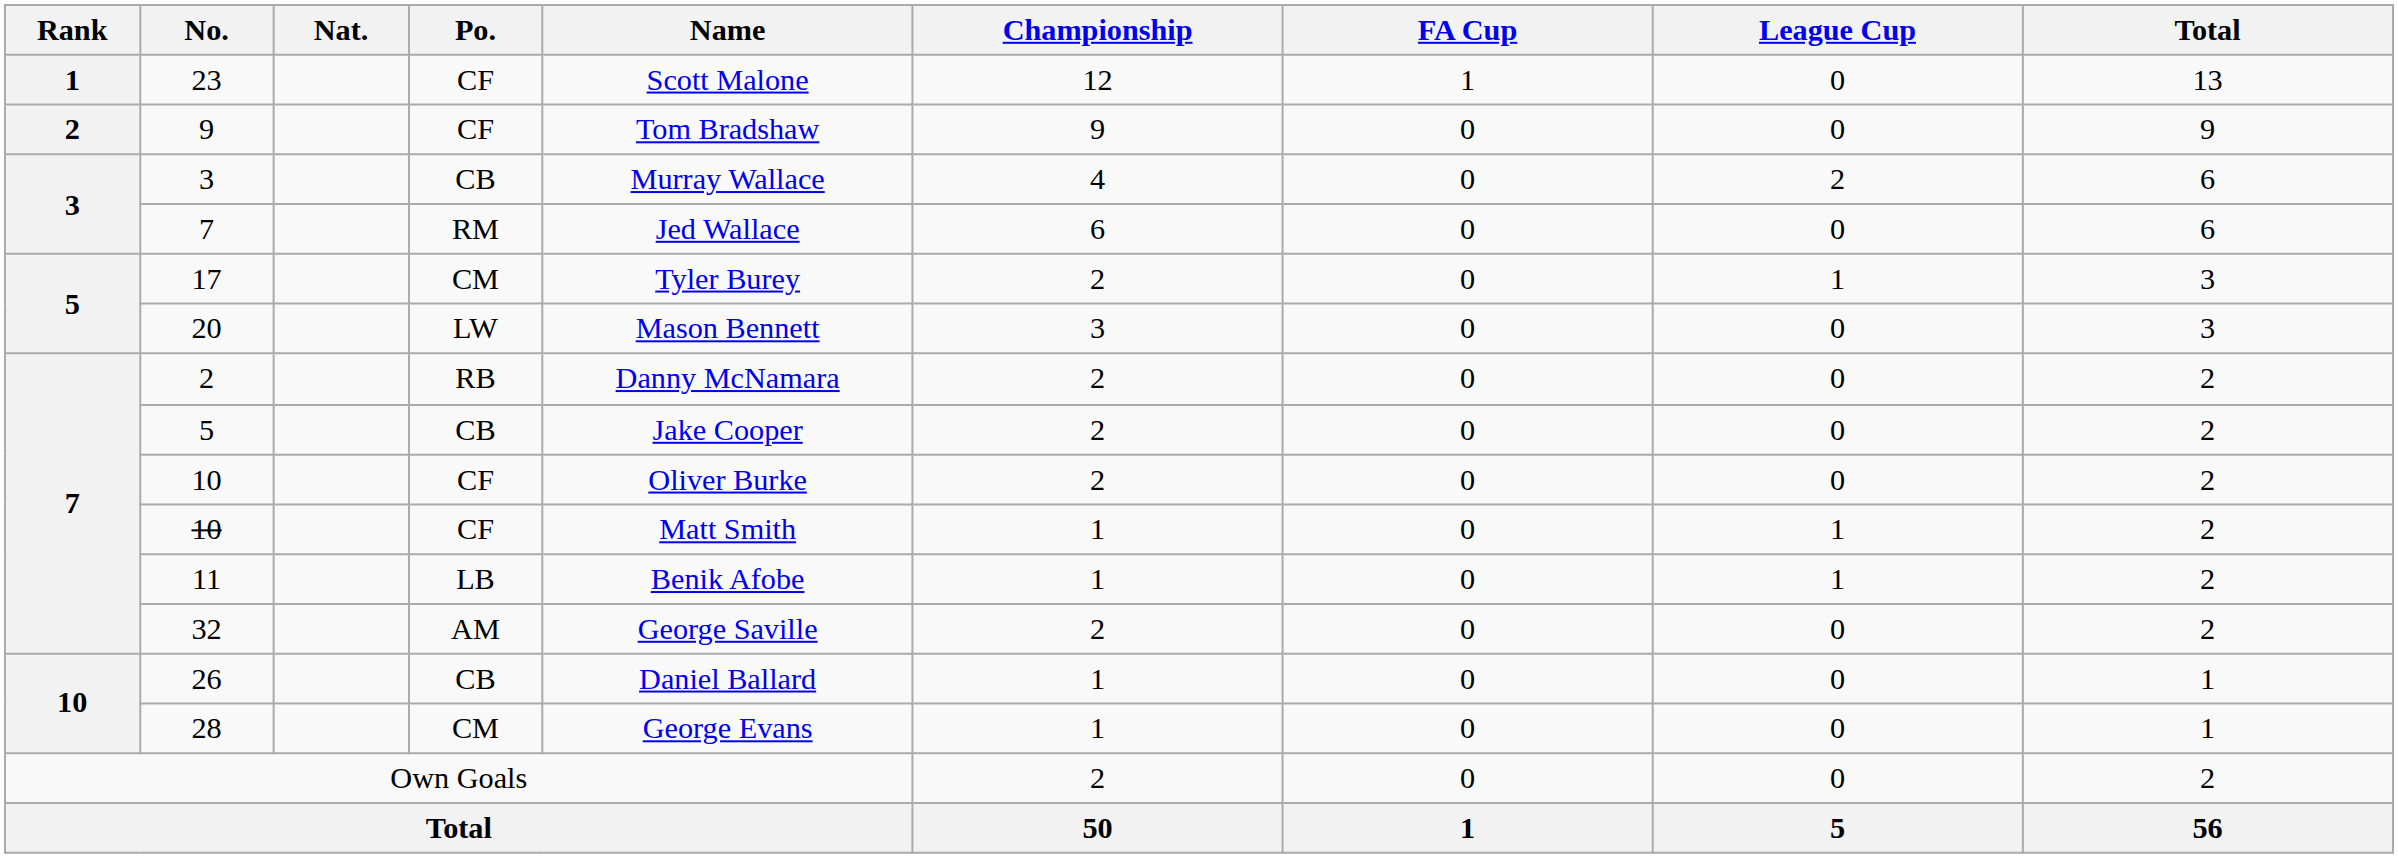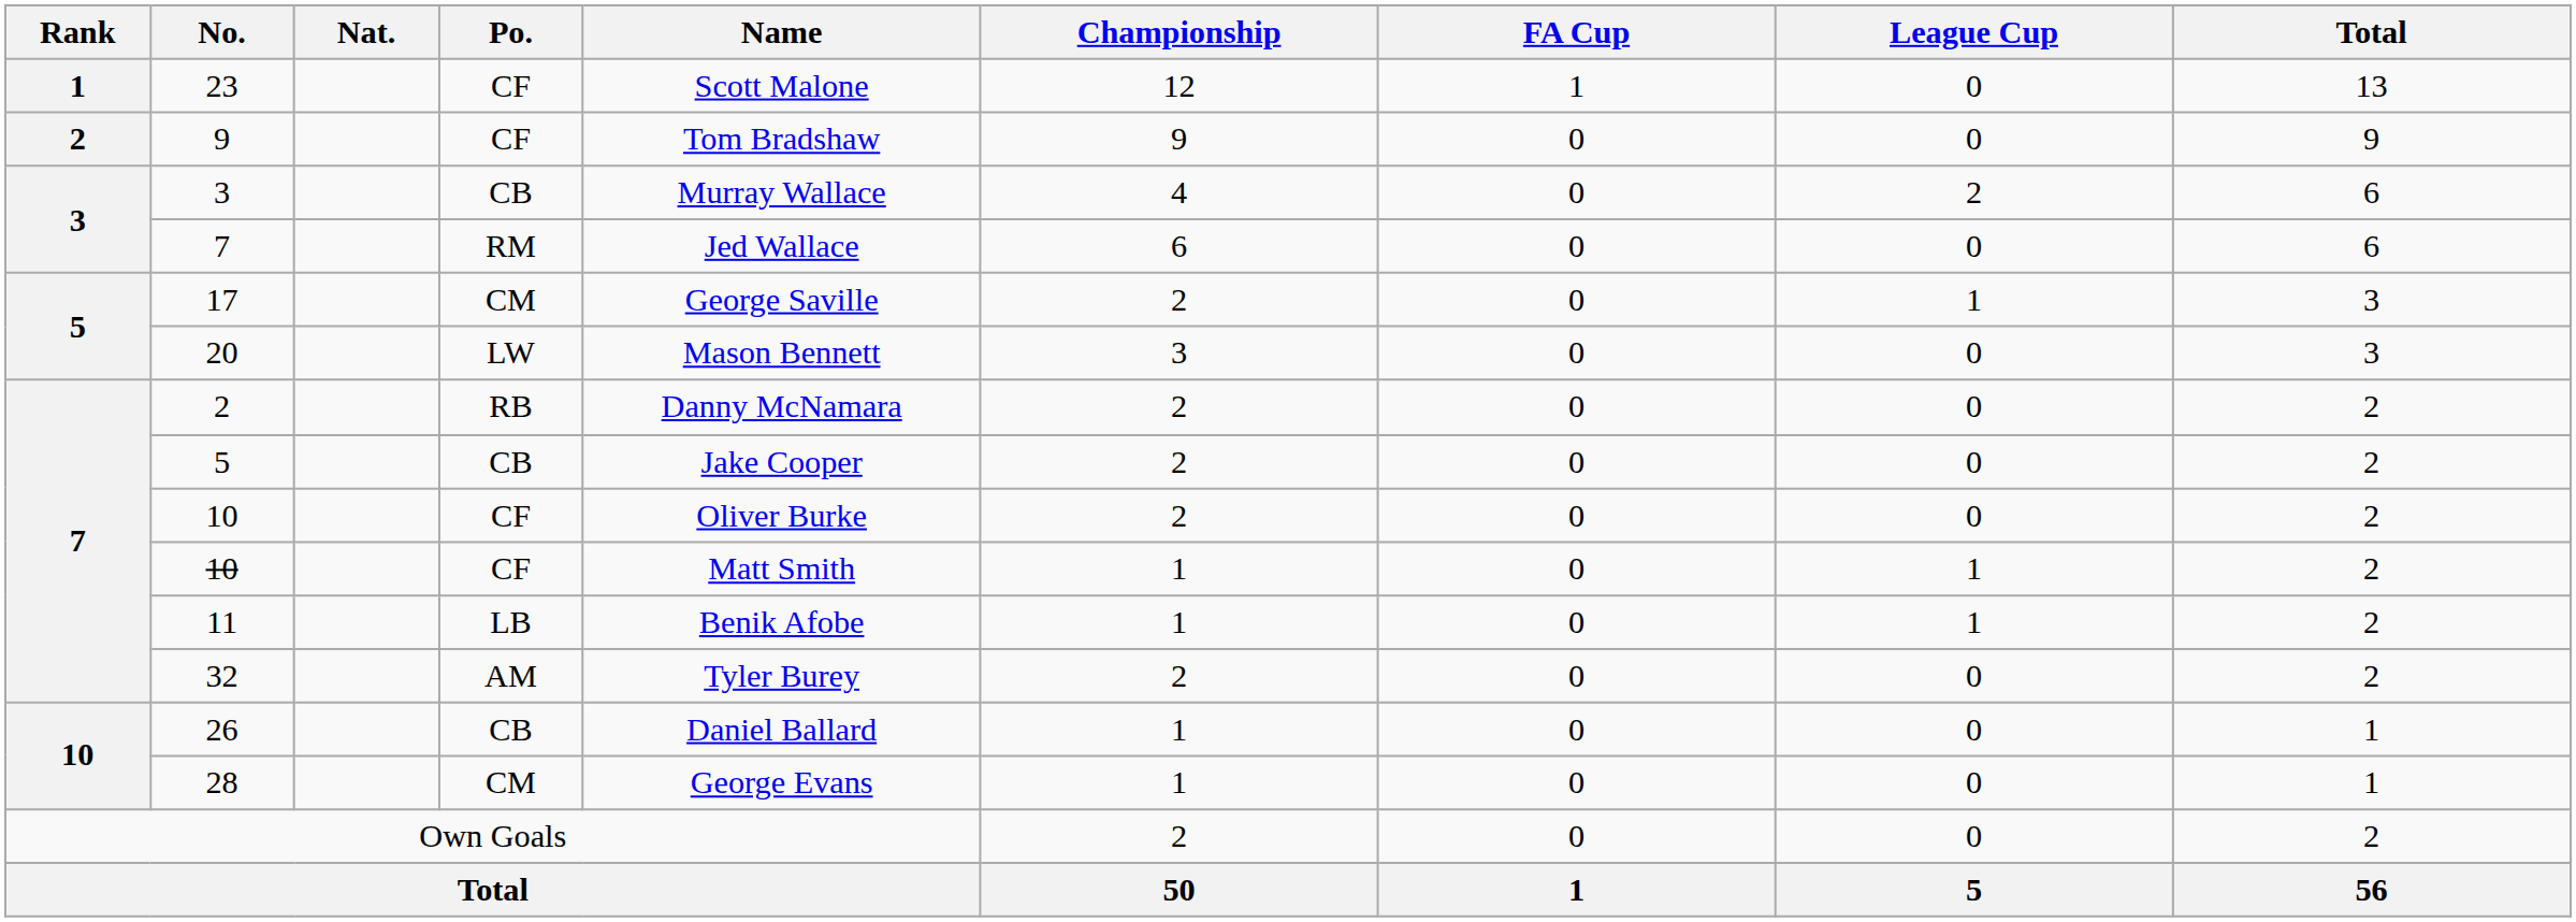17 | Name: Tyler Burey -> George Saville
32 | Name: George Saville -> Tyler Burey
